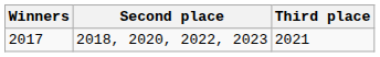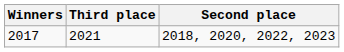columns swapped: Second place <-> Third place
